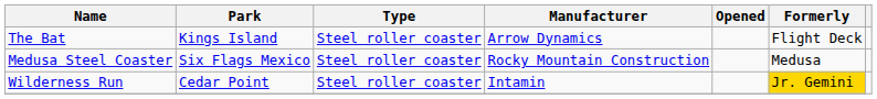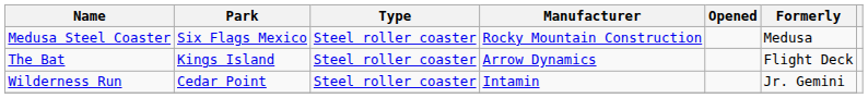rows swapped: The Bat <-> Medusa Steel Coaster
Wilderness Run | Formerly: gold background -> no background
